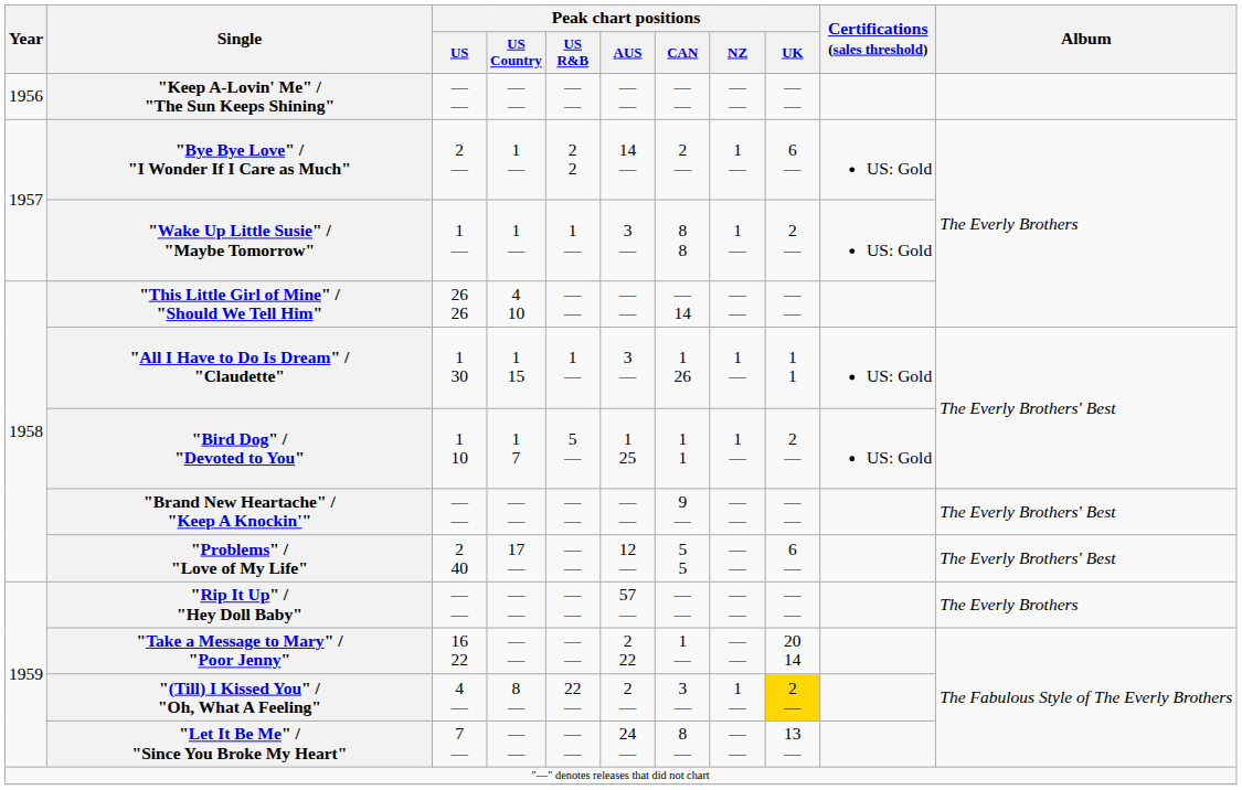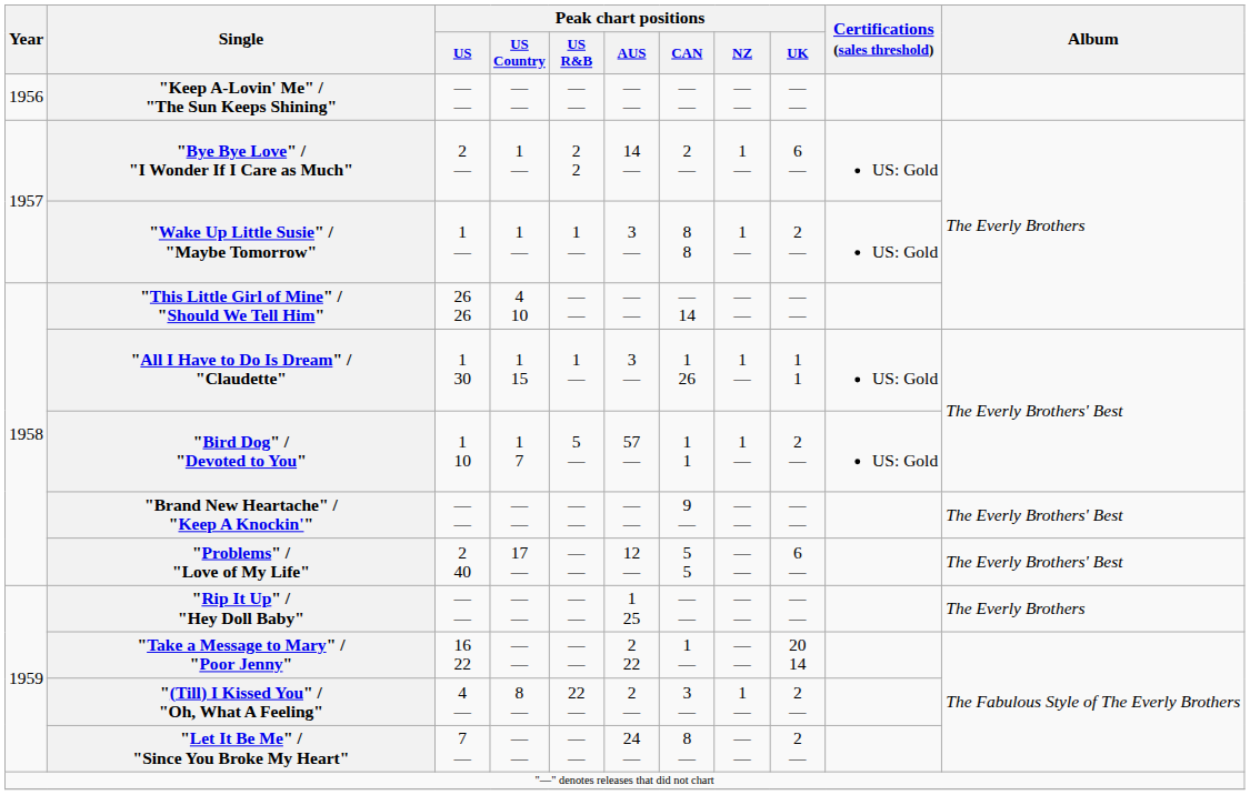"Bird Dog" / "Devoted to You" | Peak chart positions / AUS: 1 25 -> 57 —
"Rip It Up" / "Hey Doll Baby" | Peak chart positions / AUS: 57 — -> 1 25
"(Till) I Kissed You" / "Oh, What A Feeling" | Peak chart positions / UK: gold background -> no background
"Let It Be Me" / "Since You Broke My Heart" | Peak chart positions / UK: 13 — -> 2 —
